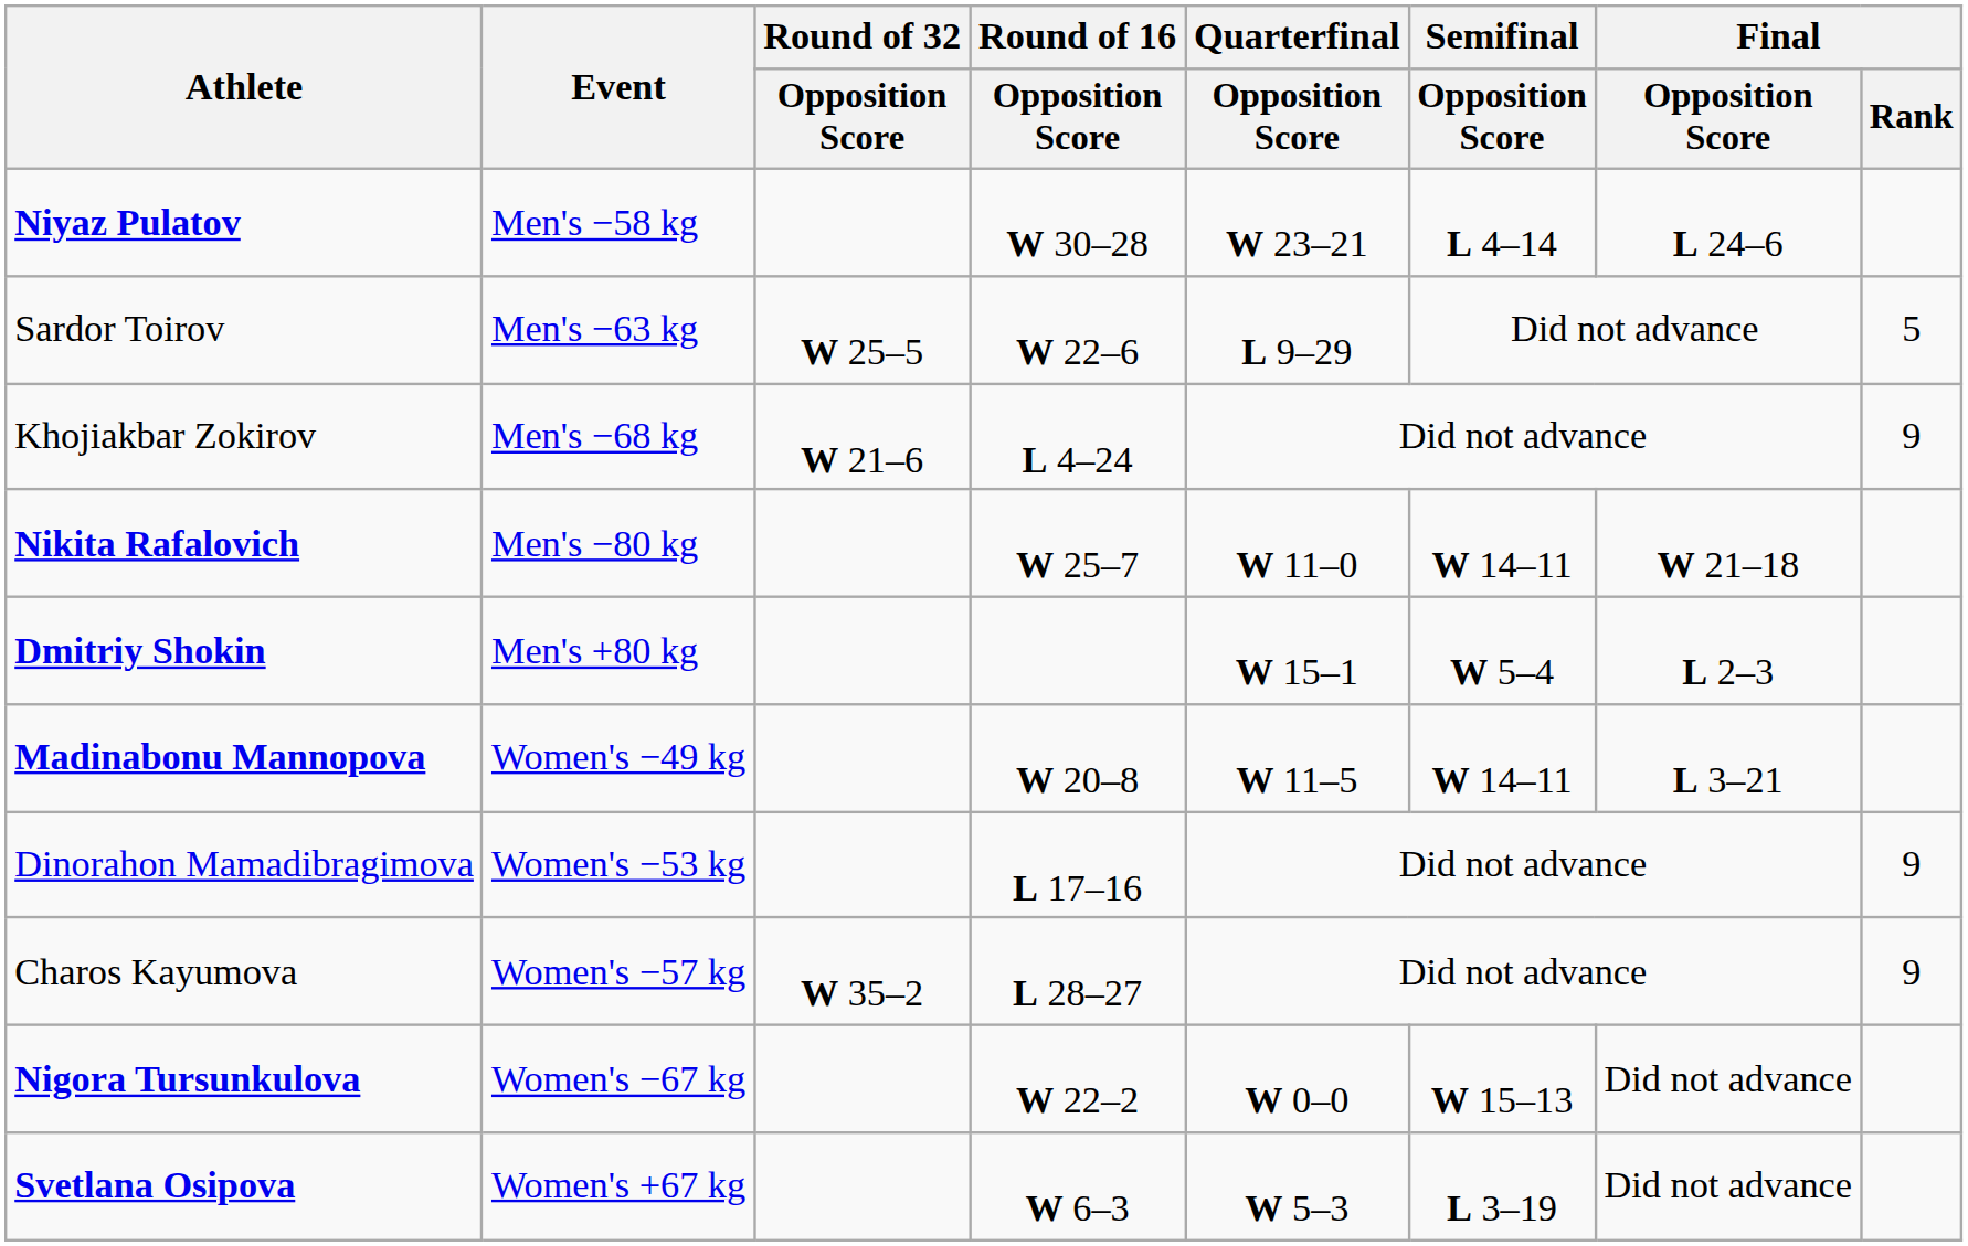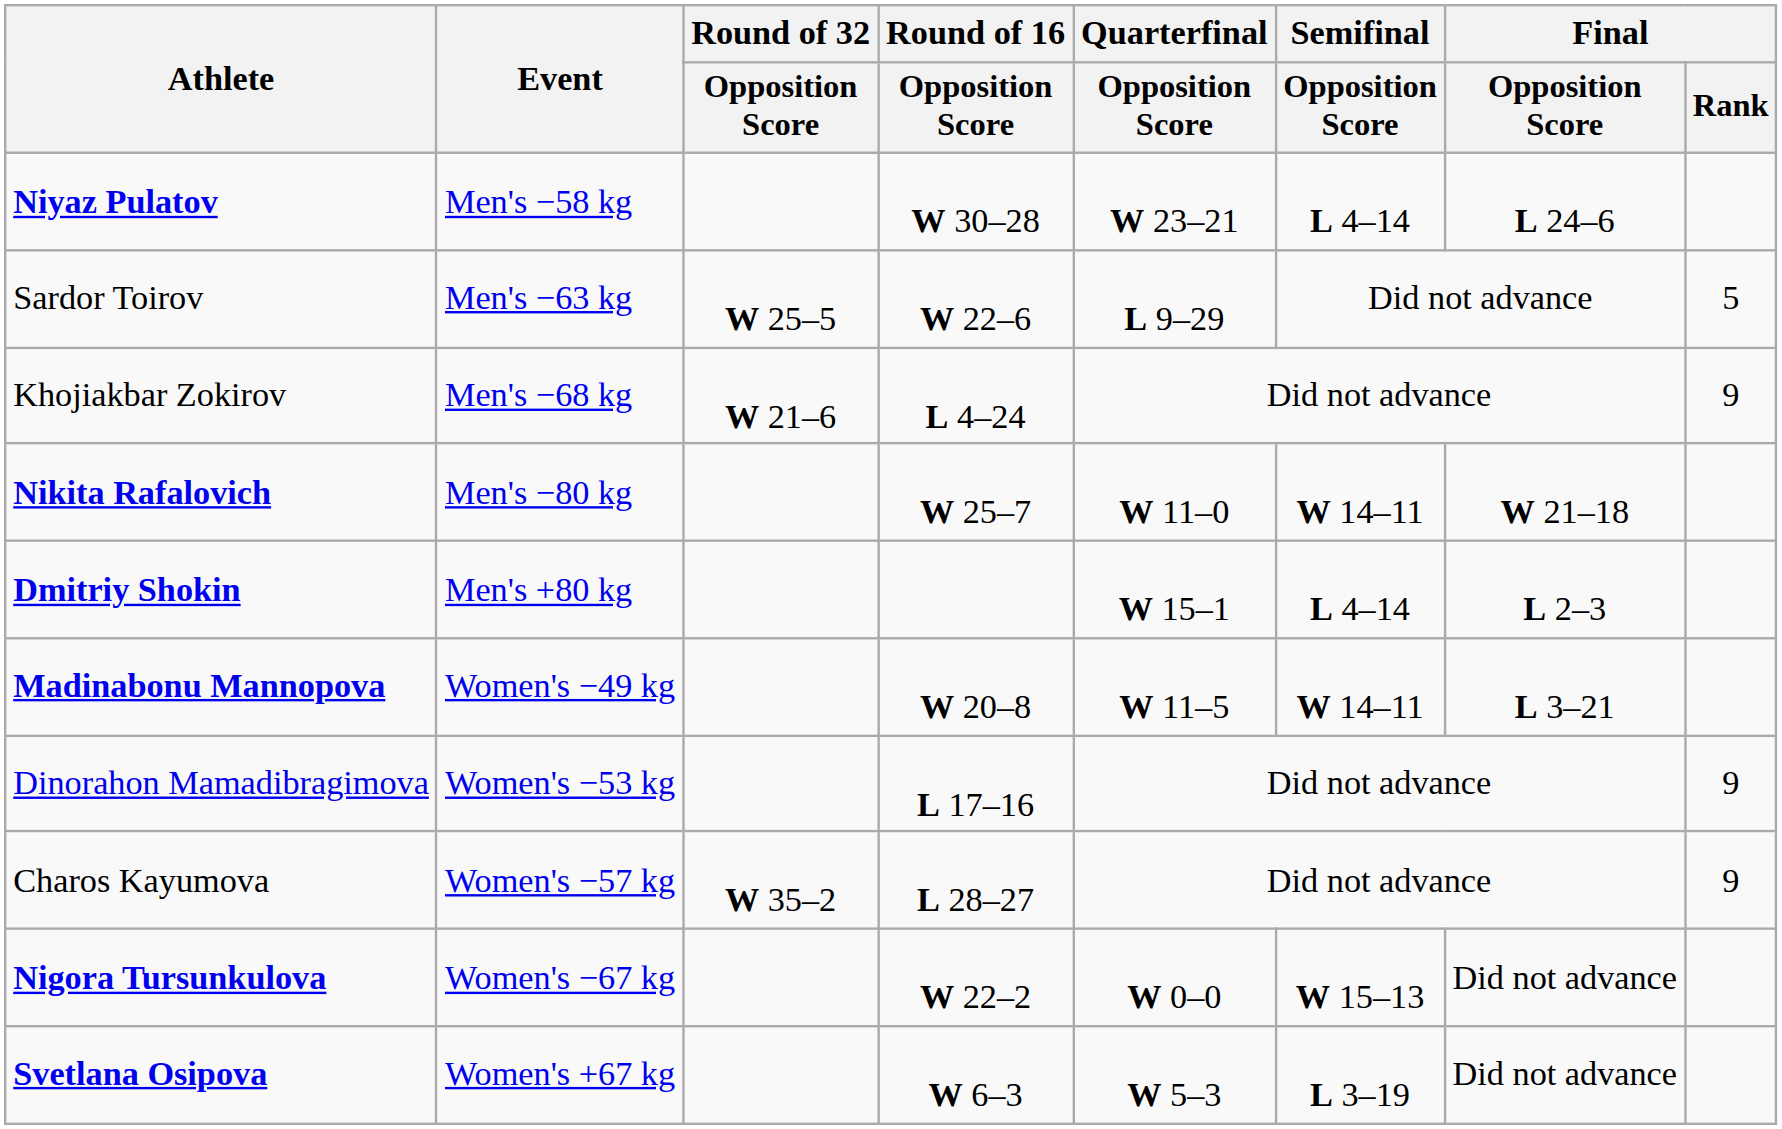Dmitriy Shokin | Semifinal / Opposition Score: W 5–4 -> L 4–14
